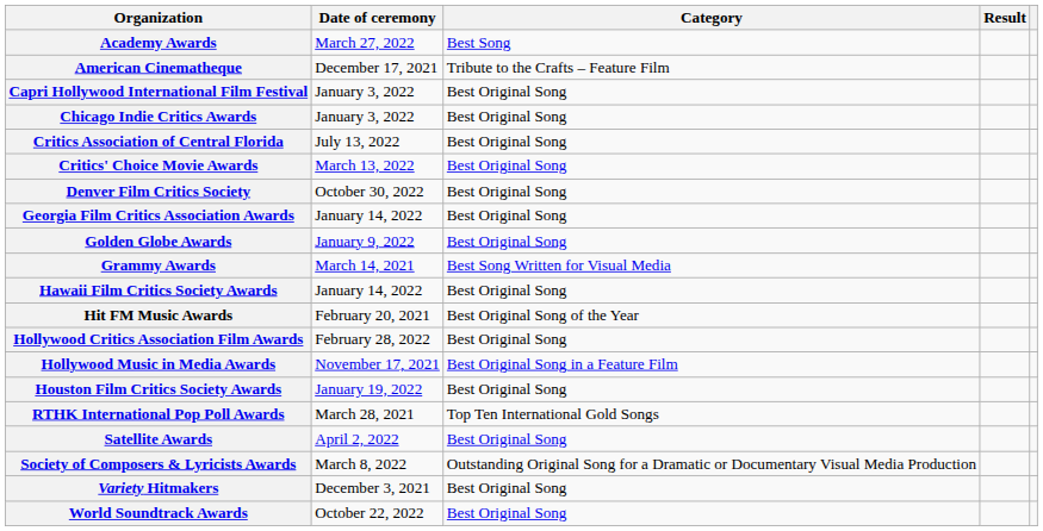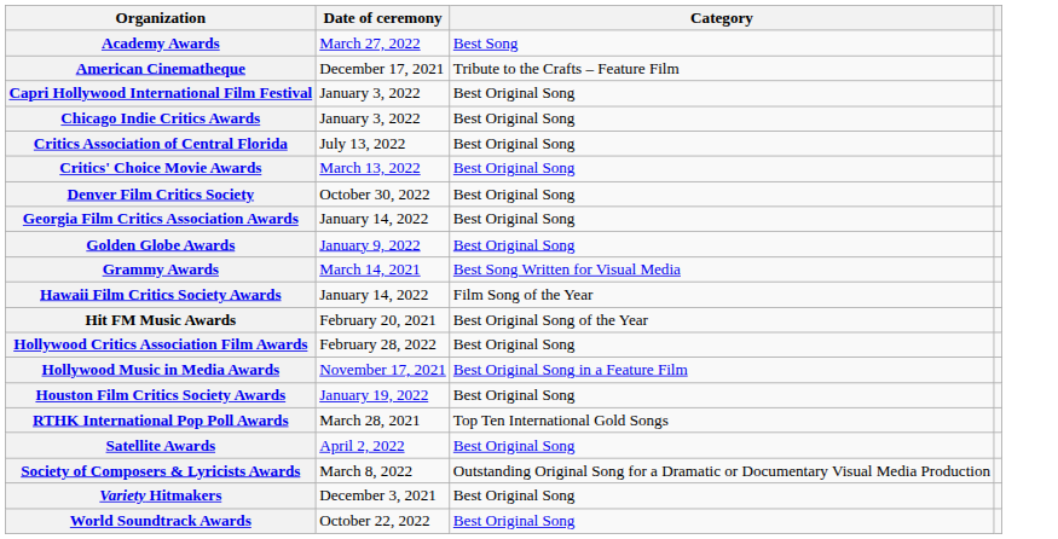- column: Result
Hawaii Film Critics Society Awards | Category: Best Original Song -> Film Song of the Year
